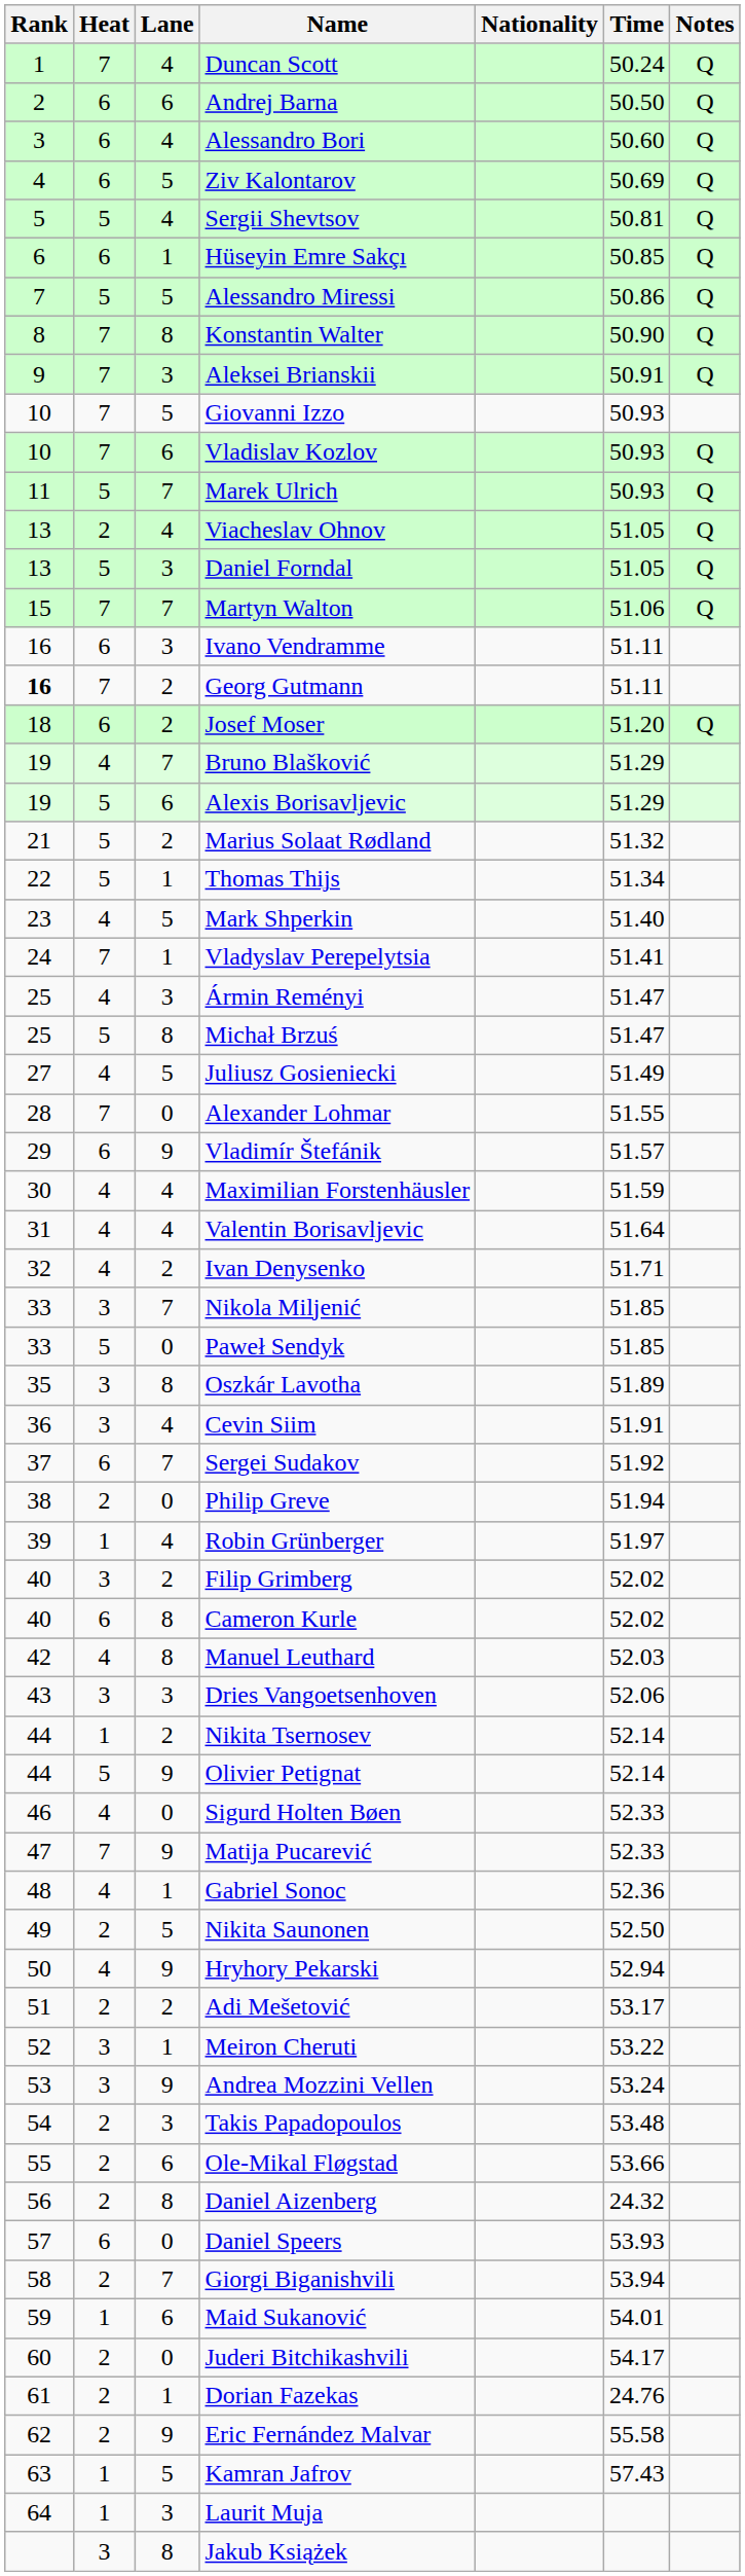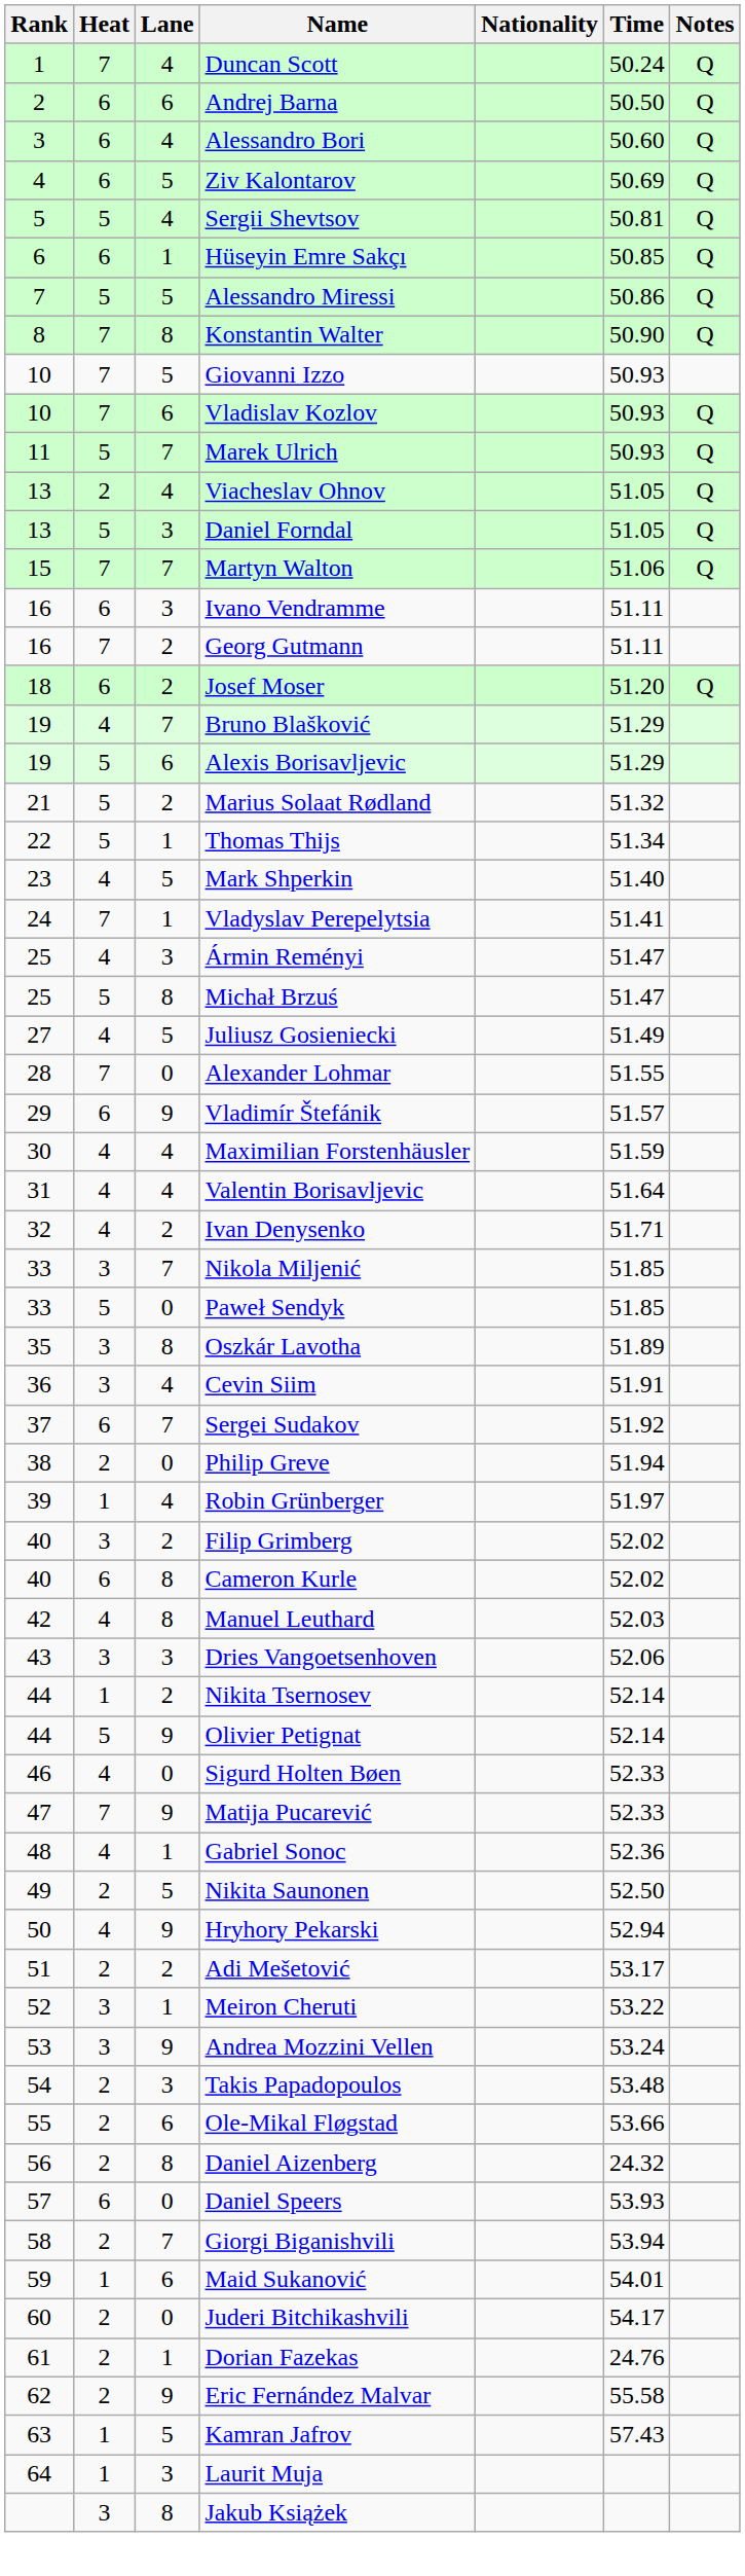- row: 9 | 7 | 3 | Aleksei Brianskii | 50.91 | Q
Georg Gutmann | Rank: bold -> normal
